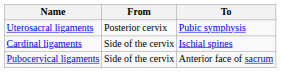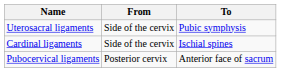Uterosacral ligaments | From: Posterior cervix -> Side of the cervix
Pubocervical ligaments | From: Side of the cervix -> Posterior cervix
